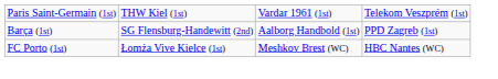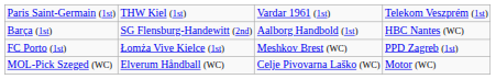Barça (1st) | column 4: PPD Zagreb (1st) -> HBC Nantes (WC)
FC Porto (1st) | column 4: HBC Nantes (WC) -> PPD Zagreb (1st)
+ row: MOL-Pick Szeged (WC) | Elverum Håndball (WC) | Celje Pivovarna Laško (WC) | Motor (WC)
